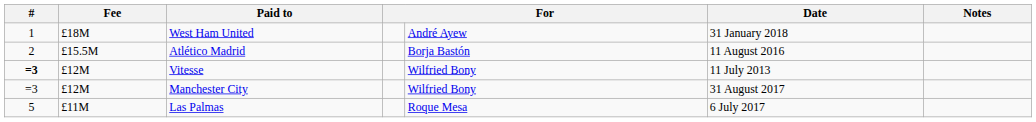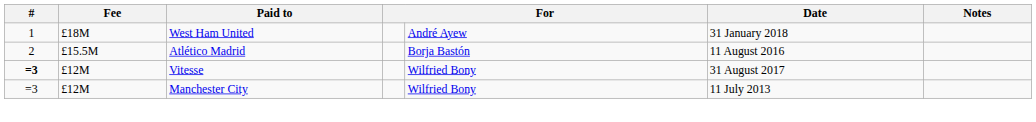Vitesse | Date: 11 July 2013 -> 31 August 2017
Manchester City | Date: 31 August 2017 -> 11 July 2013
- row: 5 | £11M | Las Palmas | Roque Mesa | 6 July 2017
